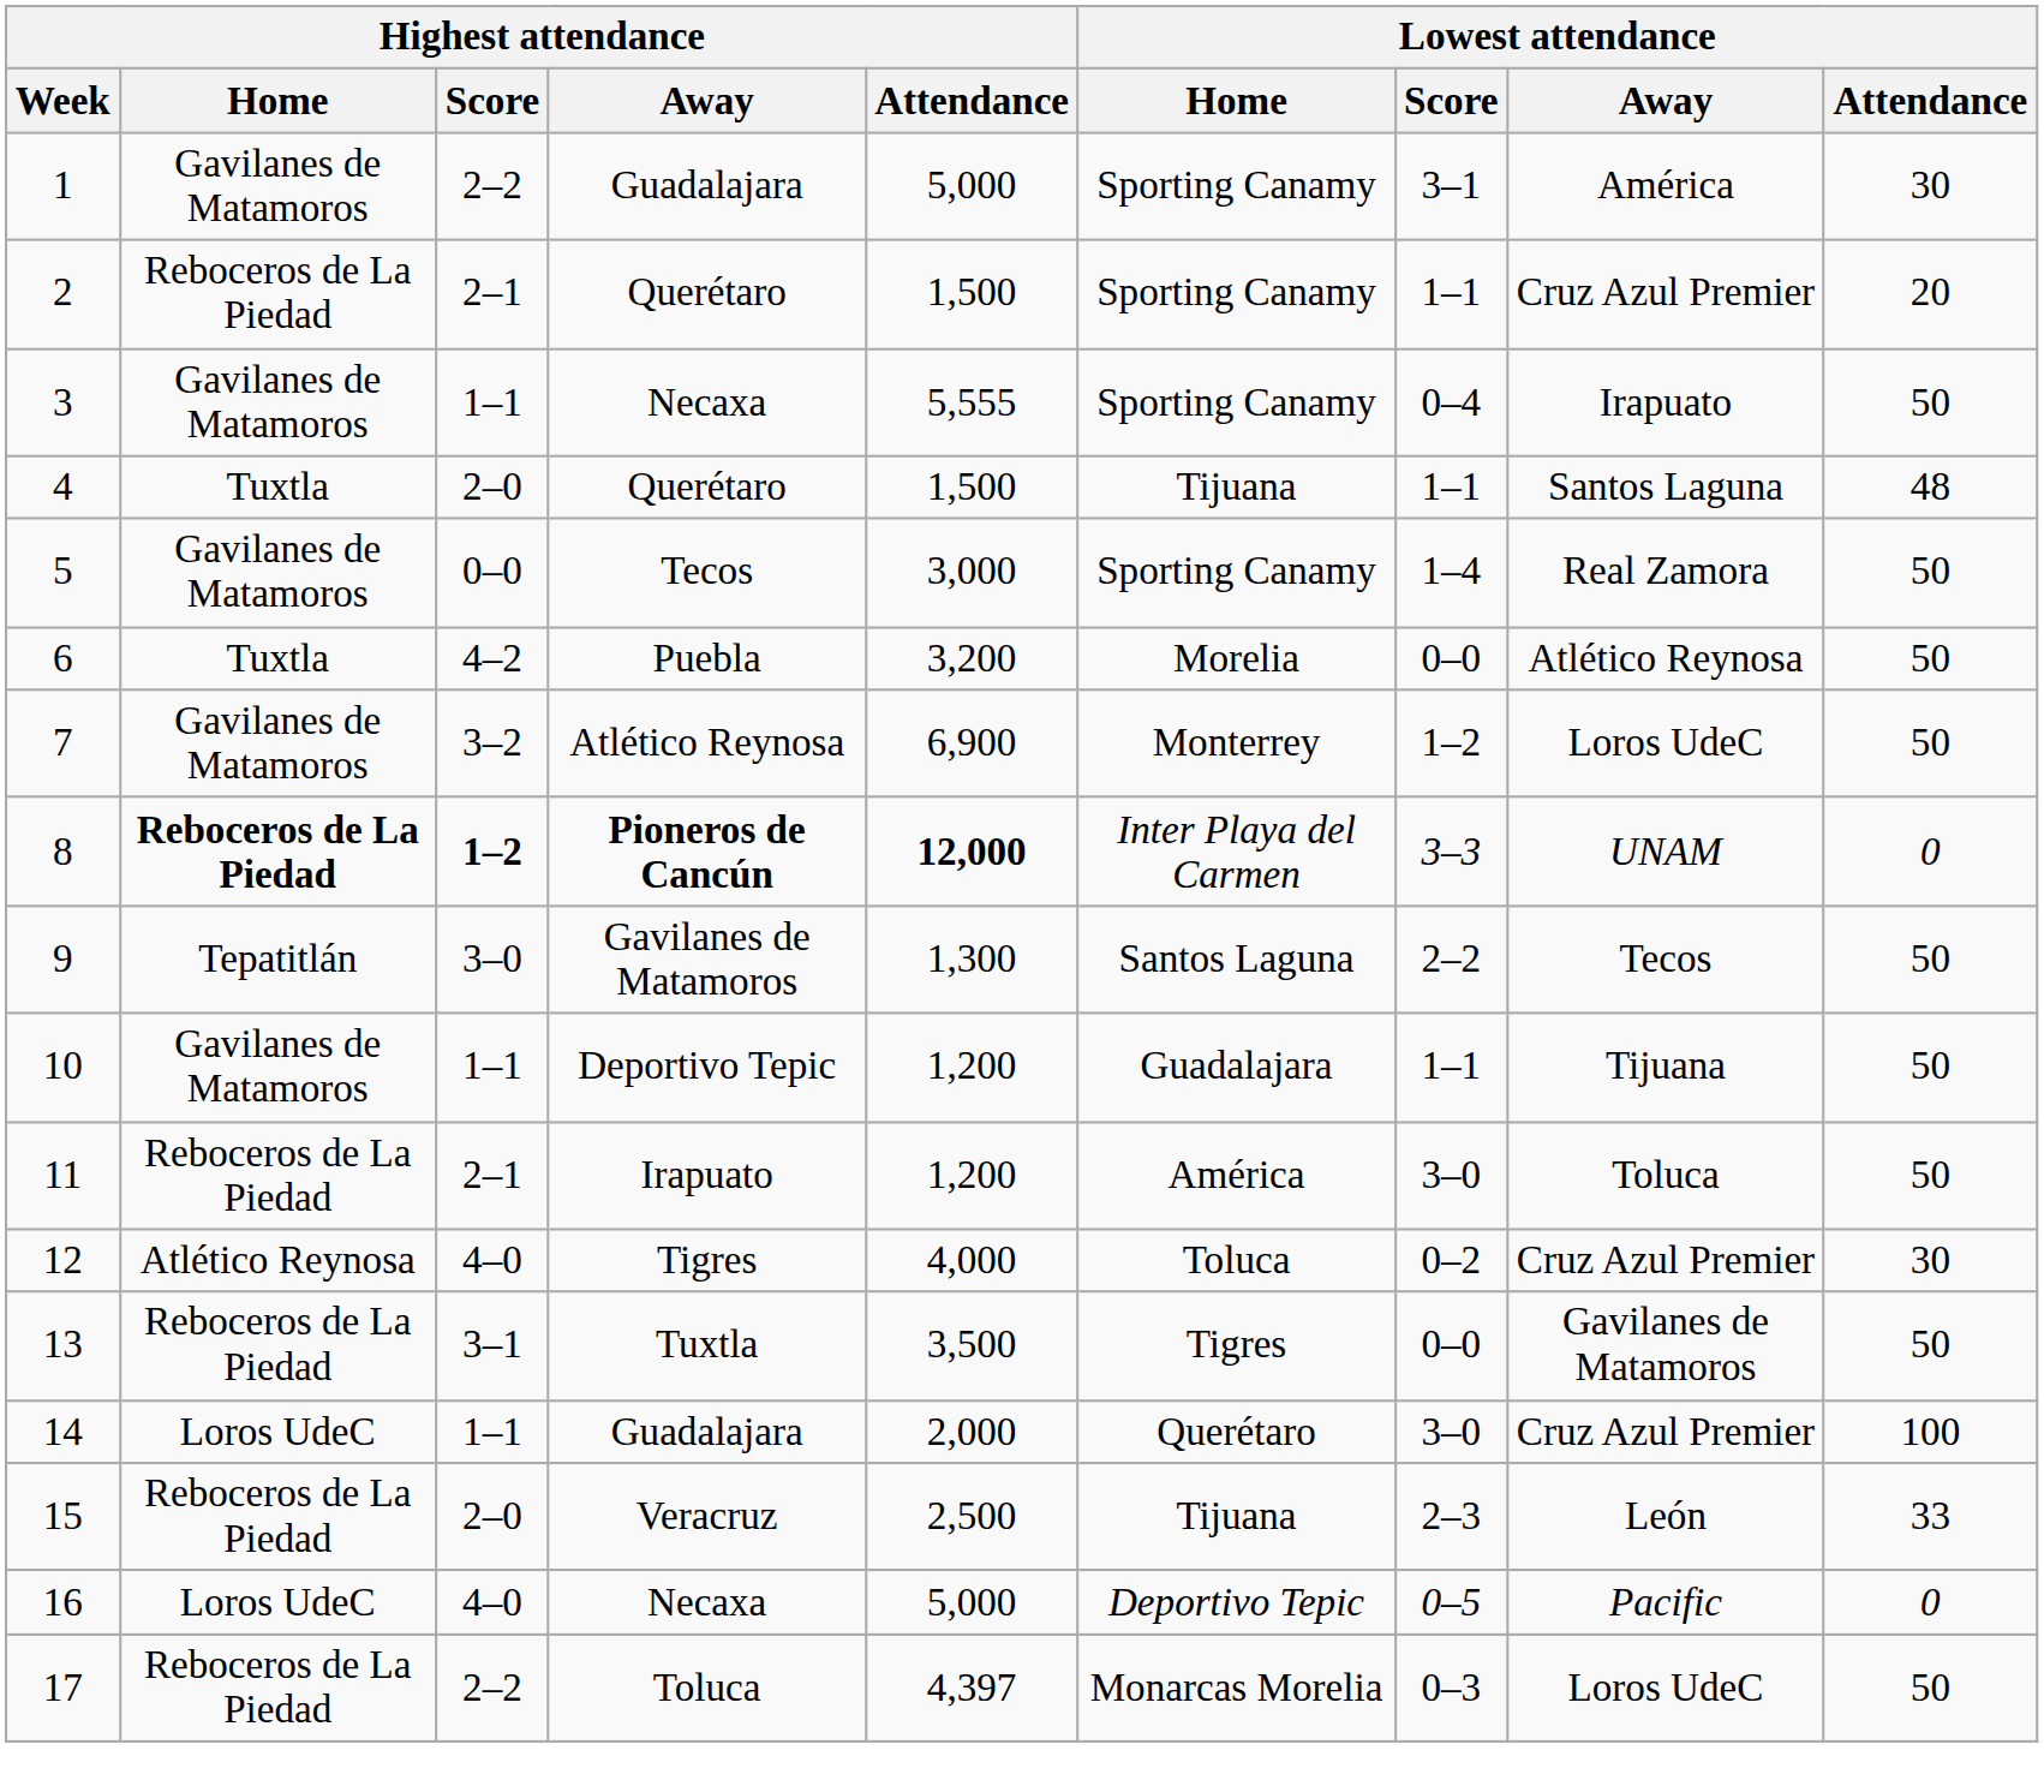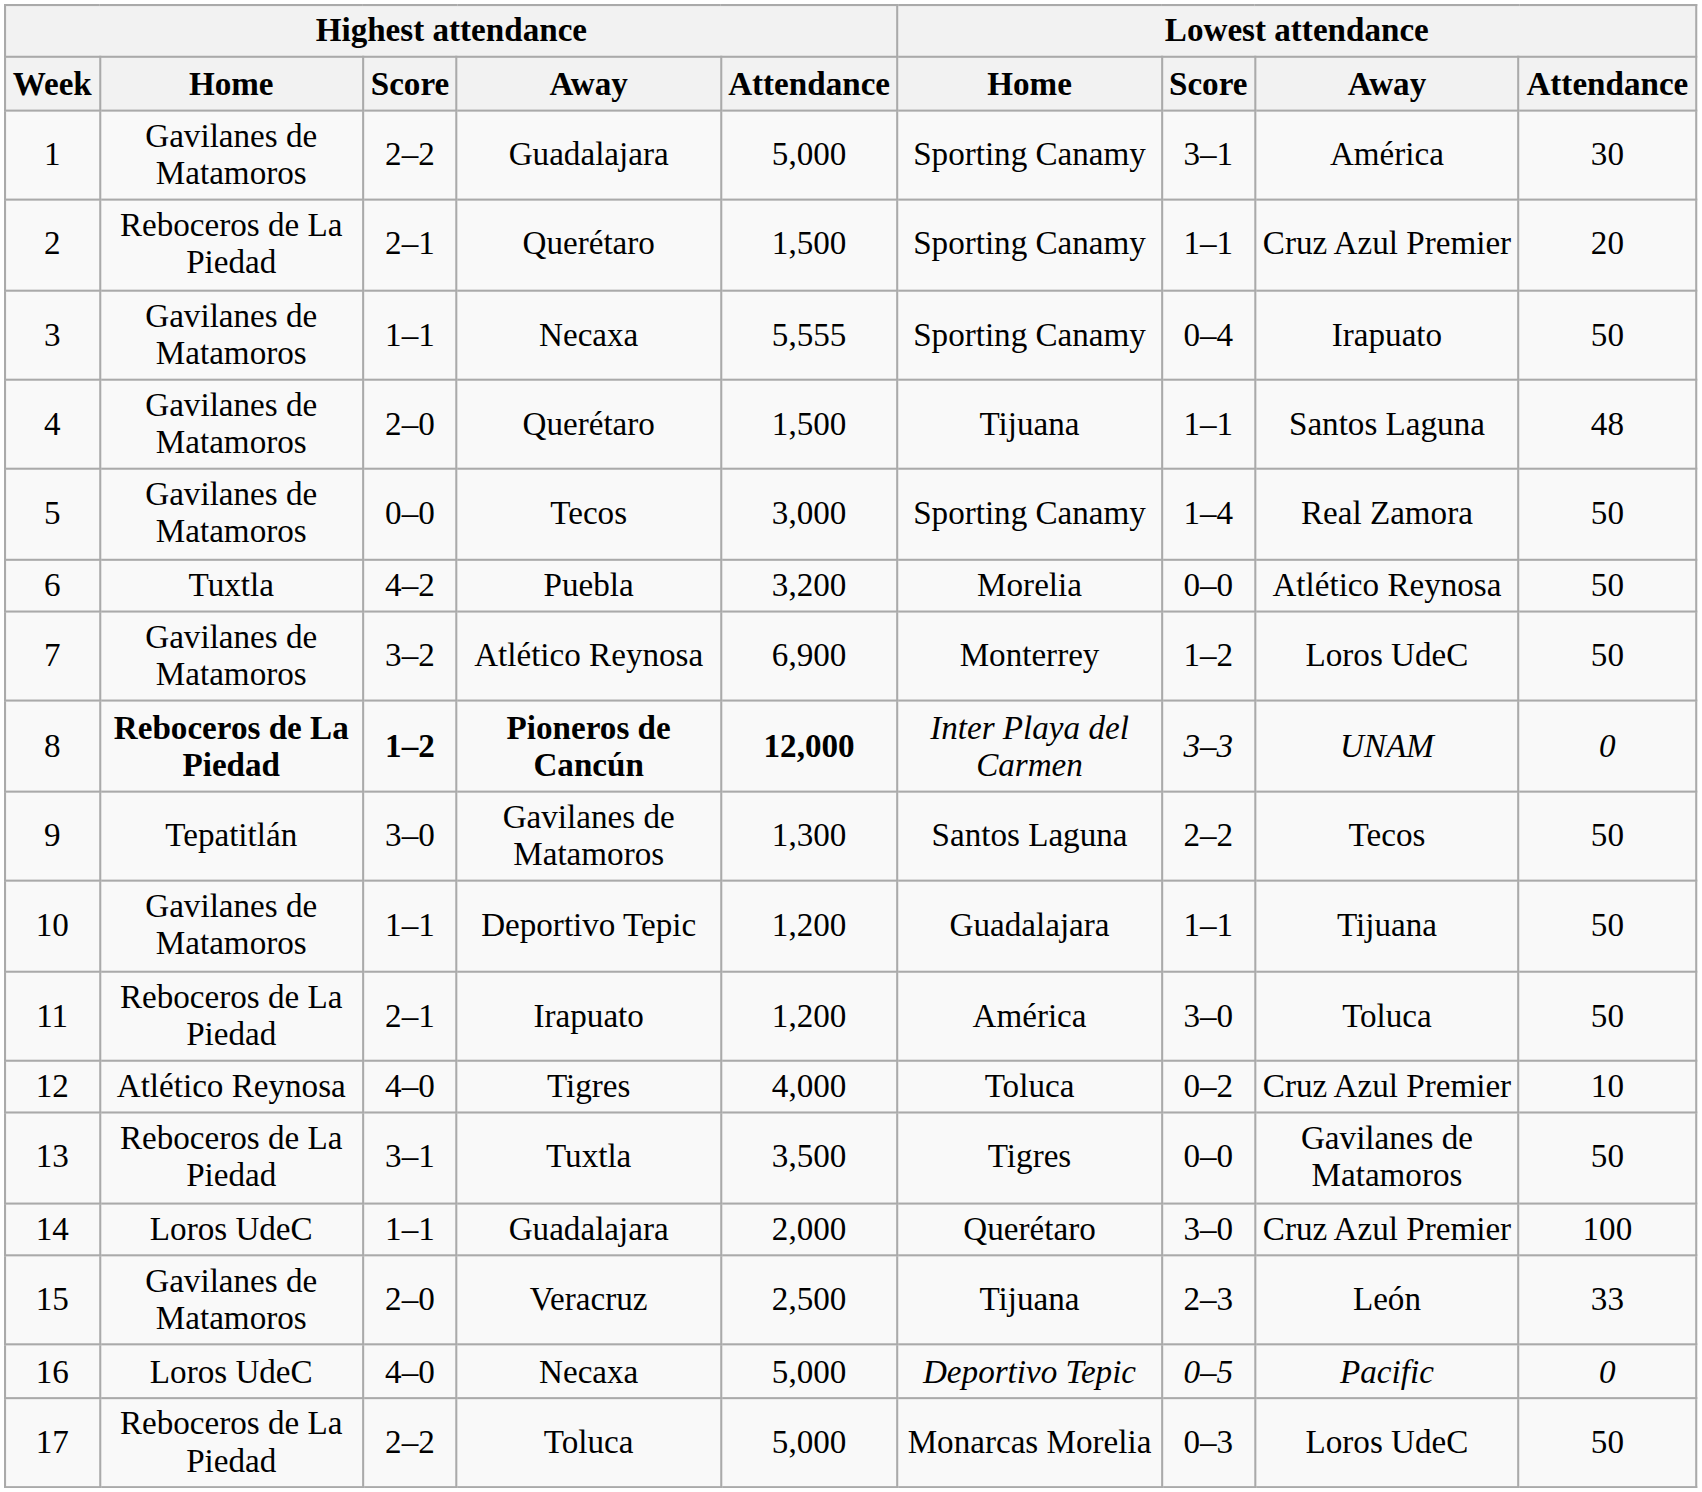4 | Highest attendance / Home: Tuxtla -> Gavilanes de Matamoros
12 | Lowest attendance / Attendance: 30 -> 10
15 | Highest attendance / Home: Reboceros de La Piedad -> Gavilanes de Matamoros
17 | Highest attendance / Attendance: 4,397 -> 5,000
